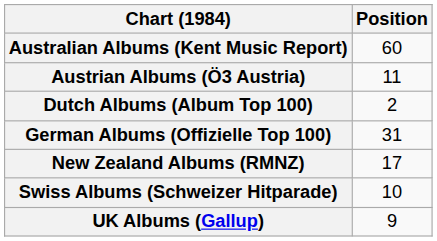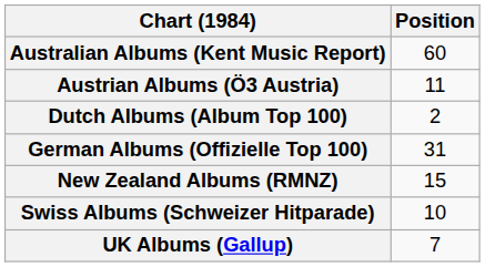New Zealand Albums (RMNZ) | Position: 17 -> 15
UK Albums (Gallup) | Position: 9 -> 7
